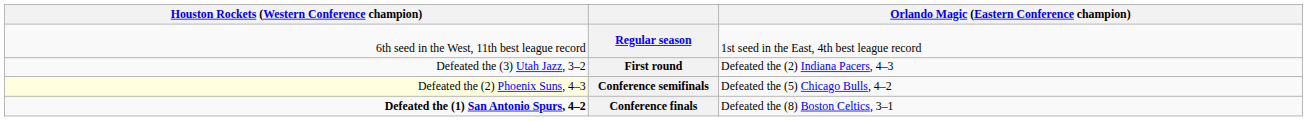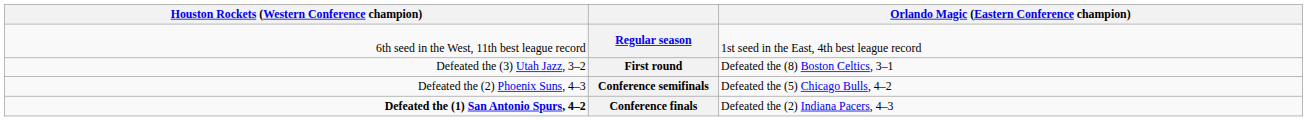First round | column 4: Defeated the (2) Indiana Pacers, 4–3 -> Defeated the (8) Boston Celtics, 3–1
Conference semifinals | column 1: lightyellow background -> no background
Conference finals | column 4: Defeated the (8) Boston Celtics, 3–1 -> Defeated the (2) Indiana Pacers, 4–3
